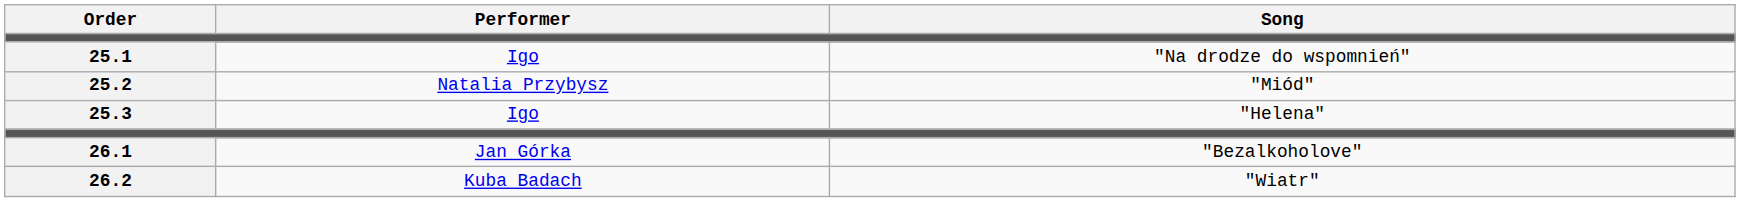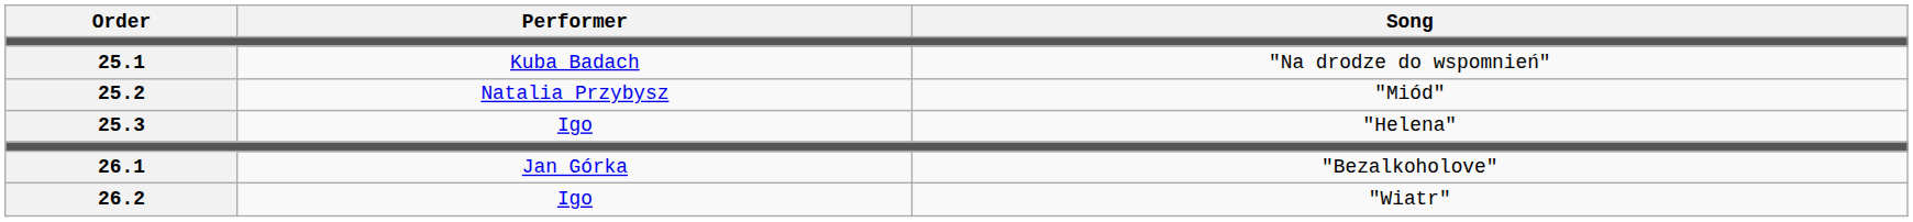25.1 | Performer: Igo -> Kuba Badach
26.2 | Performer: Kuba Badach -> Igo
